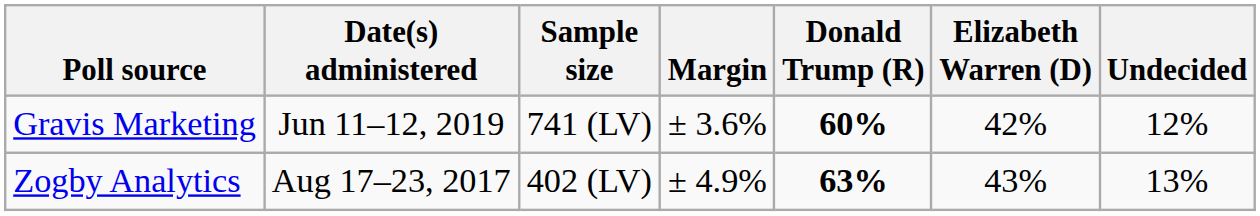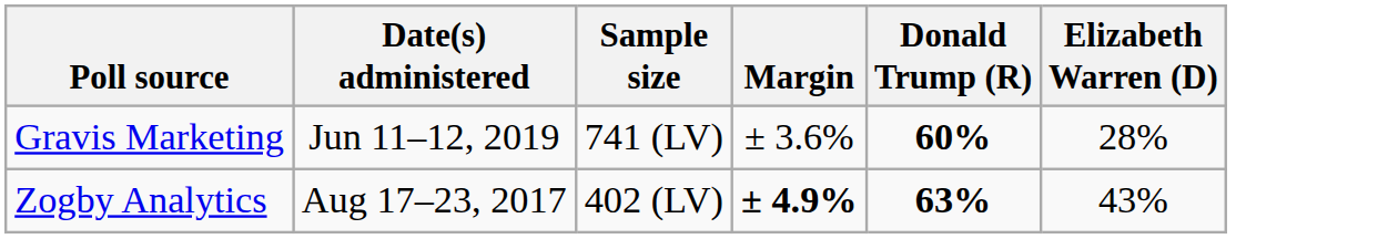- column: Undecided | 12% | 13%
Gravis Marketing | Elizabeth Warren (D): 42% -> 28%
Zogby Analytics | Margin: normal -> bold
